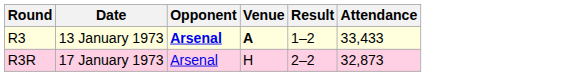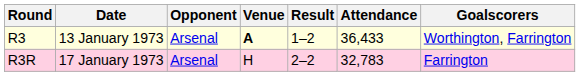+ column: Goalscorers | Worthington, Farrington | Farrington
R3 | Opponent: bold -> normal
R3 | Attendance: 33,433 -> 36,433
R3R | Attendance: 32,873 -> 32,783
